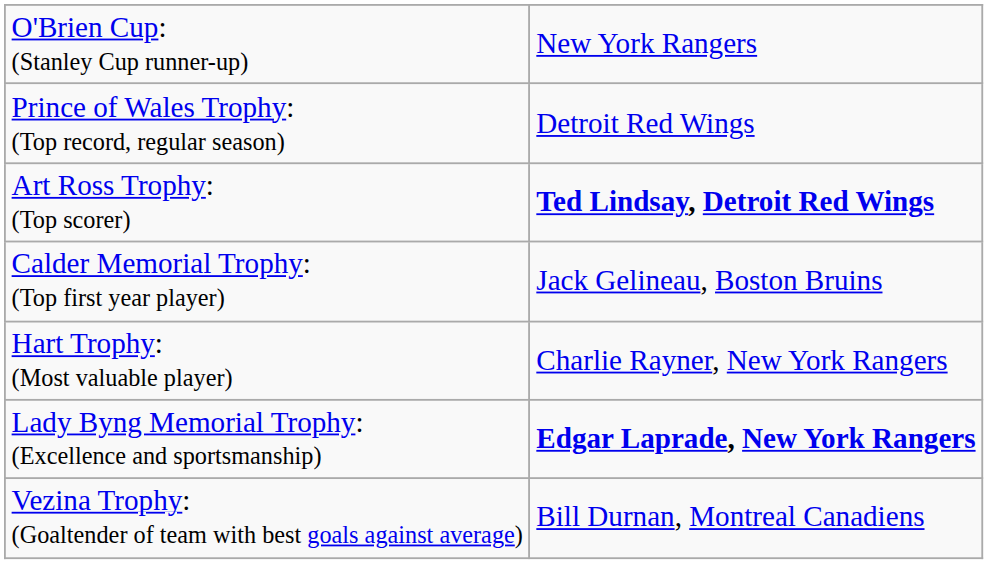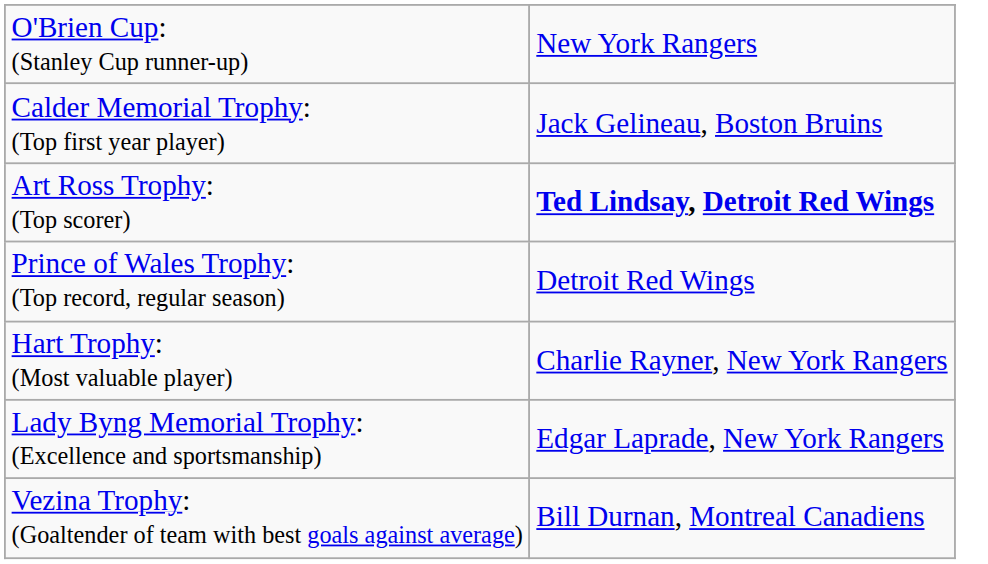rows swapped: Prince of Wales Trophy: (Top record, regular season) <-> Calder Memorial Trophy: (Top first year player)
Lady Byng Memorial Trophy: (Excellence and sportsmanship) | column 2: bold -> normal
